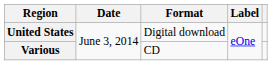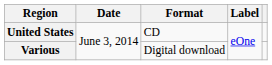United States | Format: Digital download -> CD
Various | Format: CD -> Digital download
